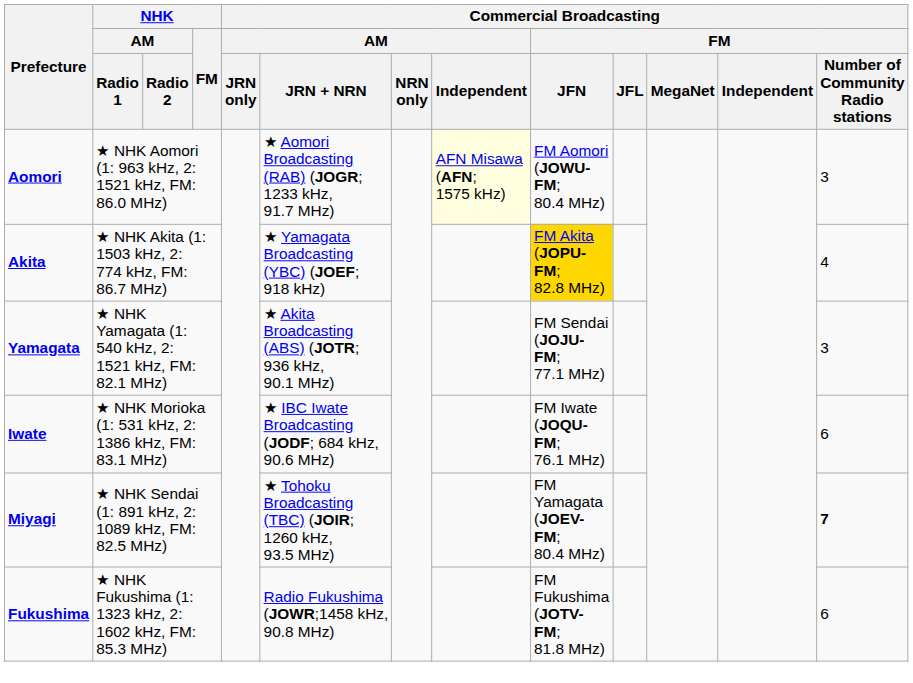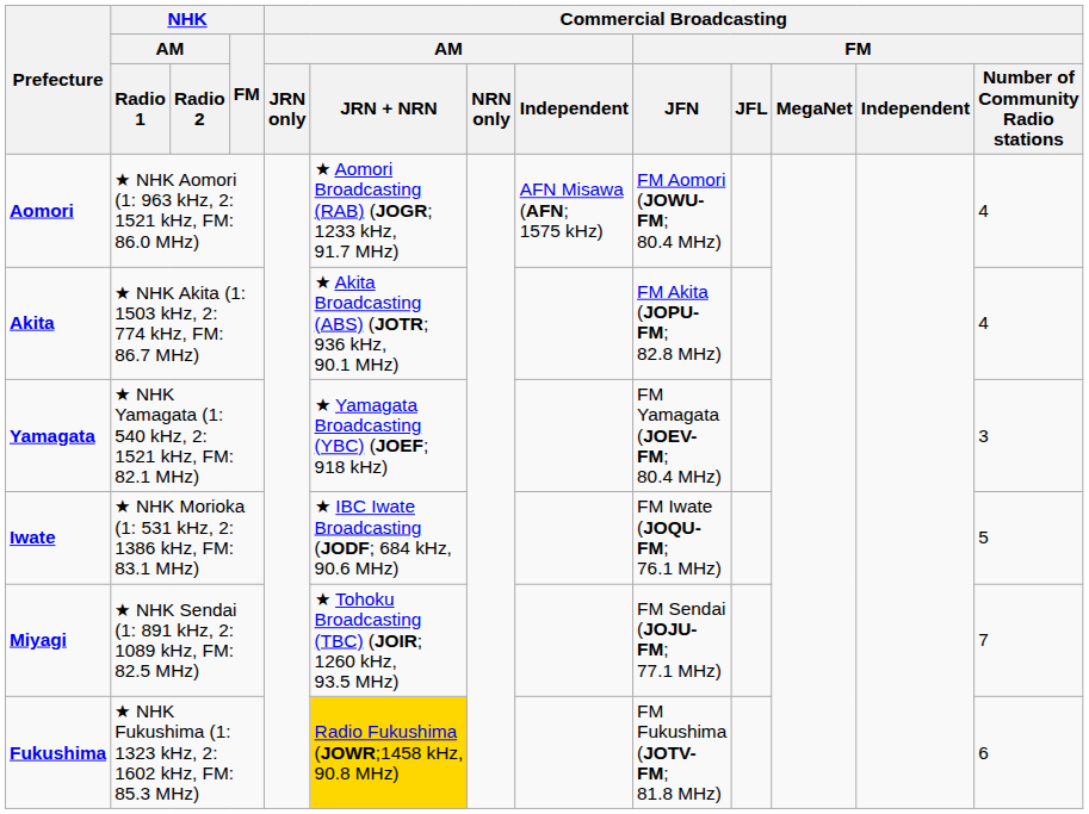Aomori | Commercial Broadcasting / AM / Independent: lightyellow background -> no background
Aomori | column 13: 3 -> 4
Akita | Commercial Broadcasting / AM / JRN + NRN: ★ Yamagata Broadcasting (YBC) (JOEF; 918 kHz) -> ★ Akita Broadcasting (ABS) (JOTR; 936 kHz, 90.1 MHz)
Akita | Commercial Broadcasting / FM / JFN: gold background -> no background
Yamagata | Commercial Broadcasting / AM / JRN + NRN: ★ Akita Broadcasting (ABS) (JOTR; 936 kHz, 90.1 MHz) -> ★ Yamagata Broadcasting (YBC) (JOEF; 918 kHz)
Yamagata | Commercial Broadcasting / FM / JFN: FM Sendai (JOJU-FM; 77.1 MHz) -> FM Yamagata (JOEV-FM; 80.4 MHz)
Iwate | column 13: 6 -> 5
Miyagi | Commercial Broadcasting / FM / JFN: FM Yamagata (JOEV-FM; 80.4 MHz) -> FM Sendai (JOJU-FM; 77.1 MHz)
Miyagi | column 13: bold -> normal
Fukushima | Commercial Broadcasting / AM / JRN + NRN: no background -> gold background
